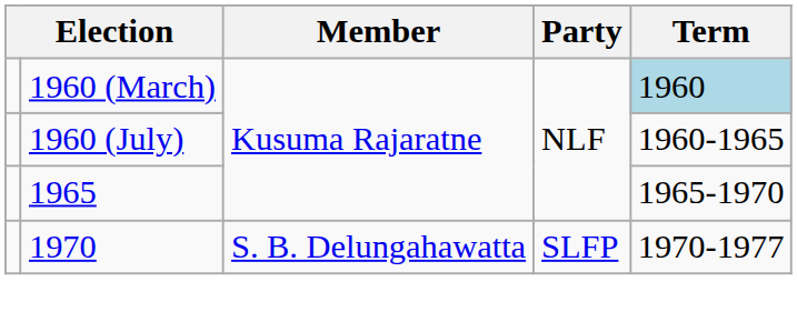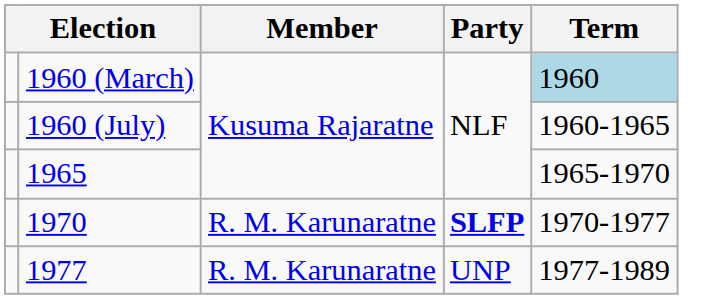1970 | Member: S. B. Delungahawatta -> R. M. Karunaratne
1970 | Party: normal -> bold
+ row: 1977 | R. M. Karunaratne | UNP | 1977-1989
